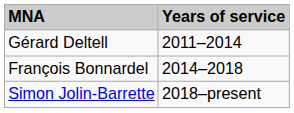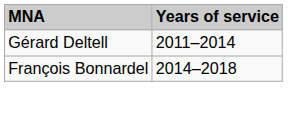- row: Simon Jolin-Barrette | 2018–present
